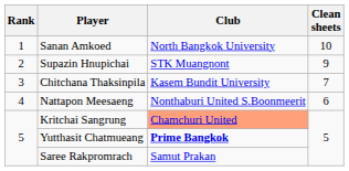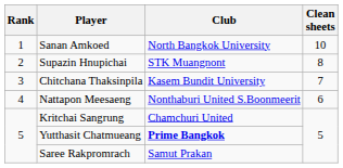Supazin Hnupichai | Clean sheets: 9 -> 8
Kritchai Sangrung | Club: lightsalmon background -> no background
